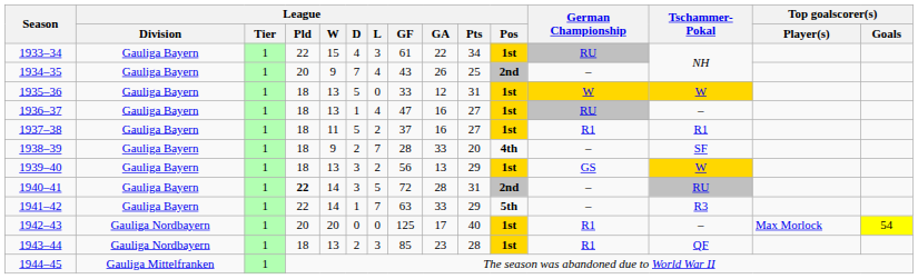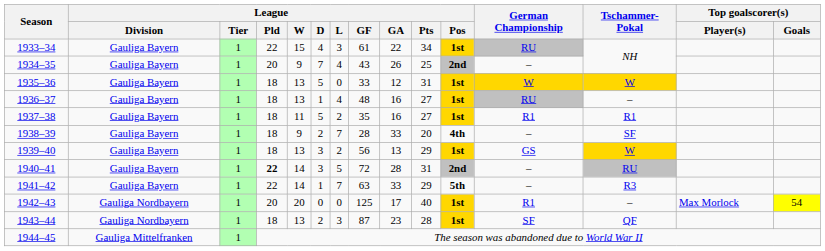1936–37 | League / GF: 47 -> 48
1937–38 | League / GF: 37 -> 35
1943–44 | League / GF: 85 -> 87
1943–44 | German Championship: R1 -> SF
